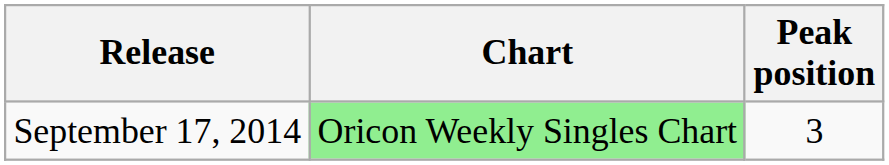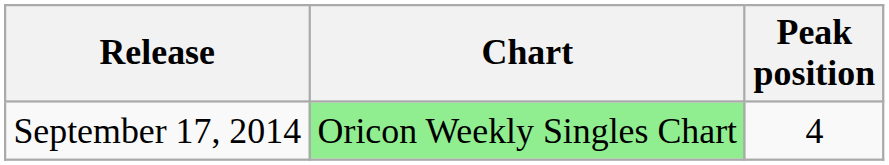September 17, 2014 | Peak position: 3 -> 4
